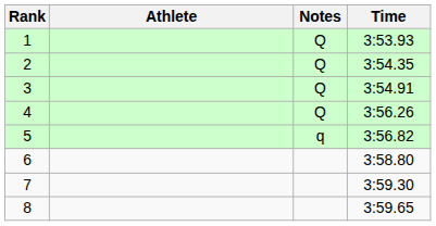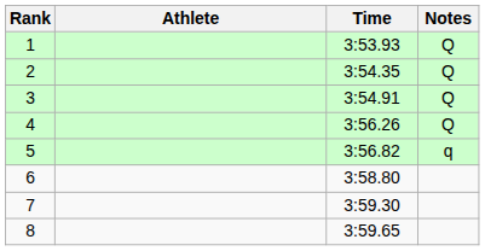columns swapped: Time <-> Notes
